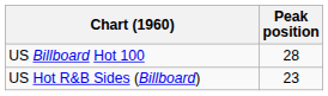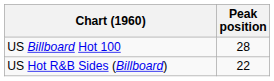US Hot R&B Sides (Billboard) | Peak position: 23 -> 22
